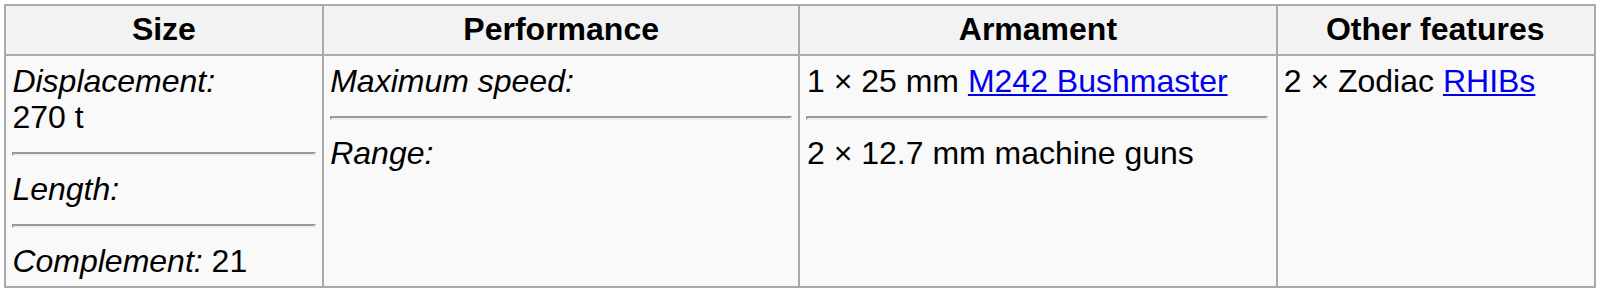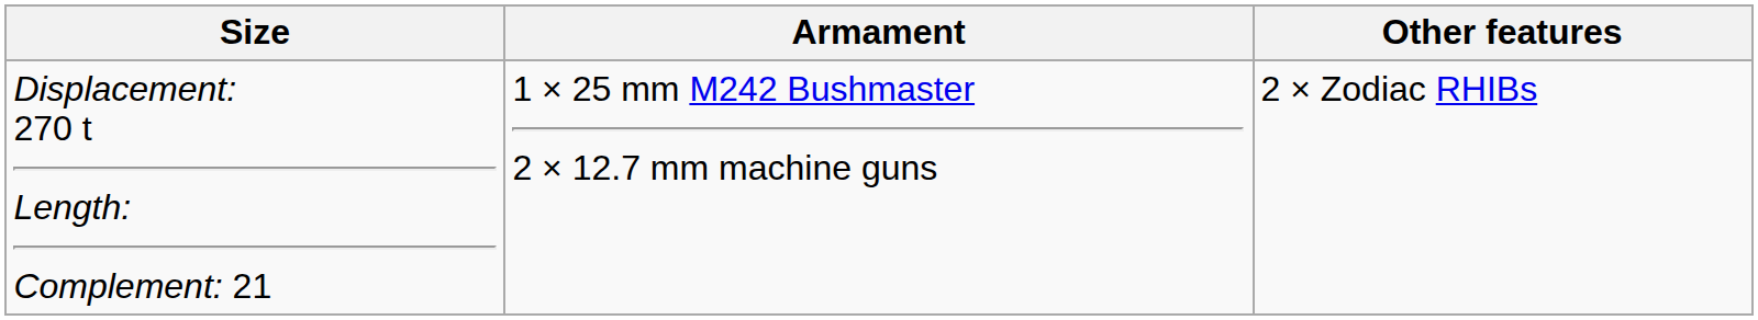- column: Performance | Maximum speed: Range:
